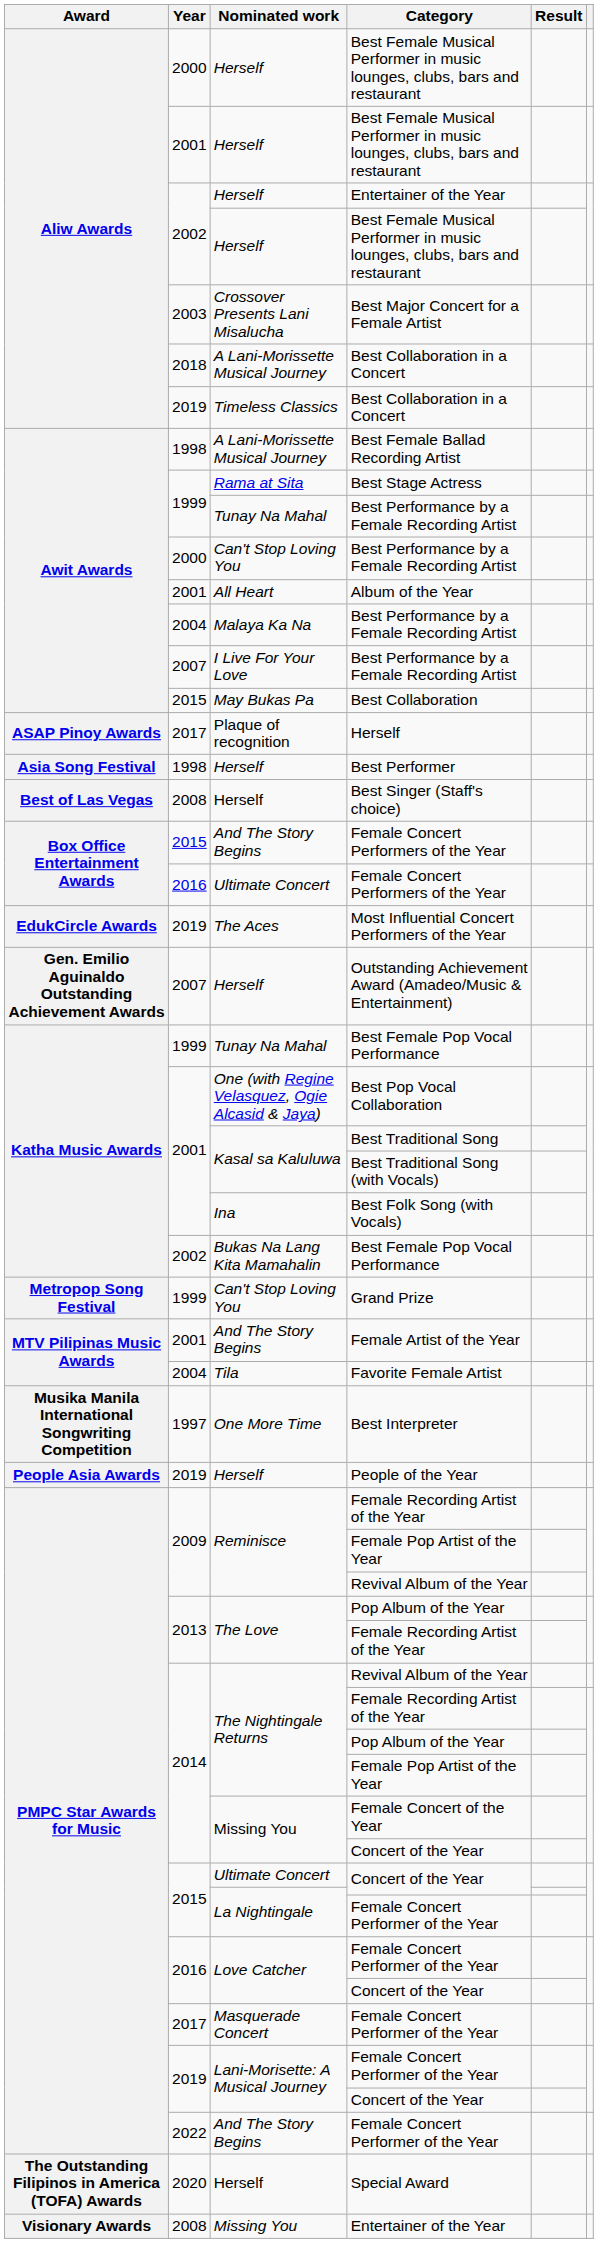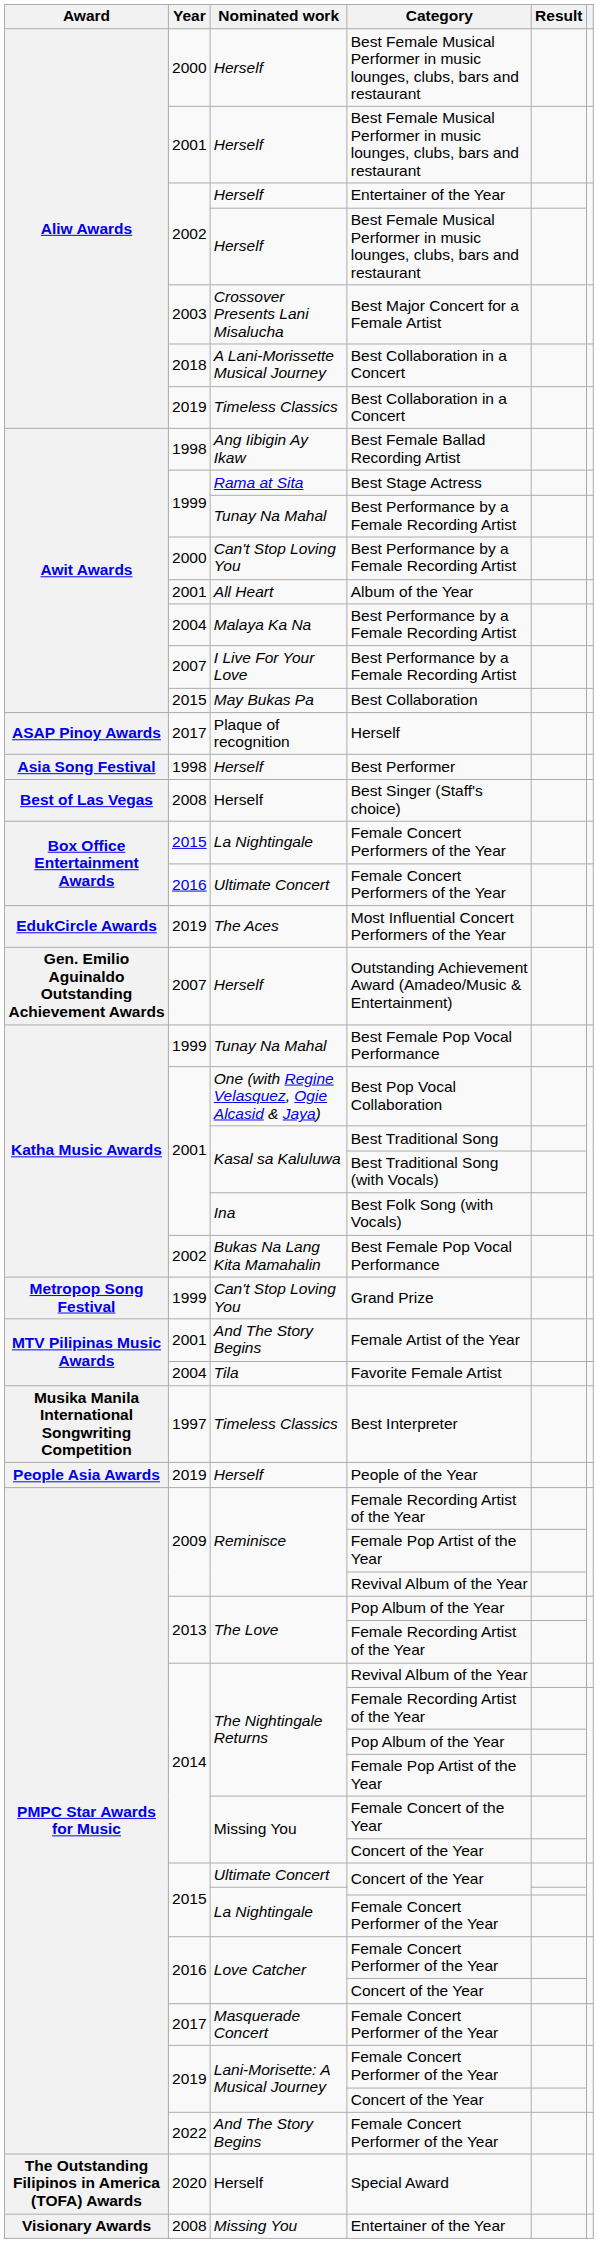Best Female Ballad Recording Artist | Nominated work: A Lani-Morissette Musical Journey -> Ang Iibigin Ay Ikaw
2015 / Female Concert Performers of the Year | Nominated work: And The Story Begins -> La Nightingale
Best Interpreter | Nominated work: One More Time -> Timeless Classics
